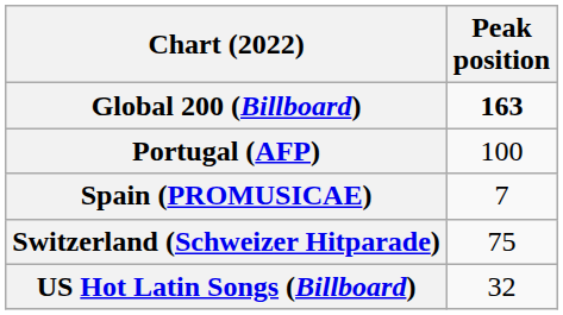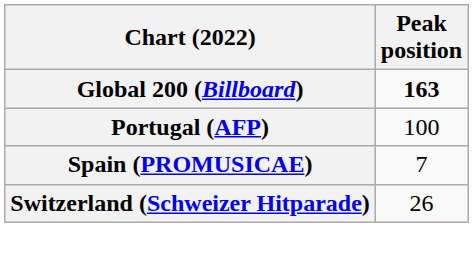Switzerland (Schweizer Hitparade) | Peak position: 75 -> 26
- row: US Hot Latin Songs (Billboard) | 32
